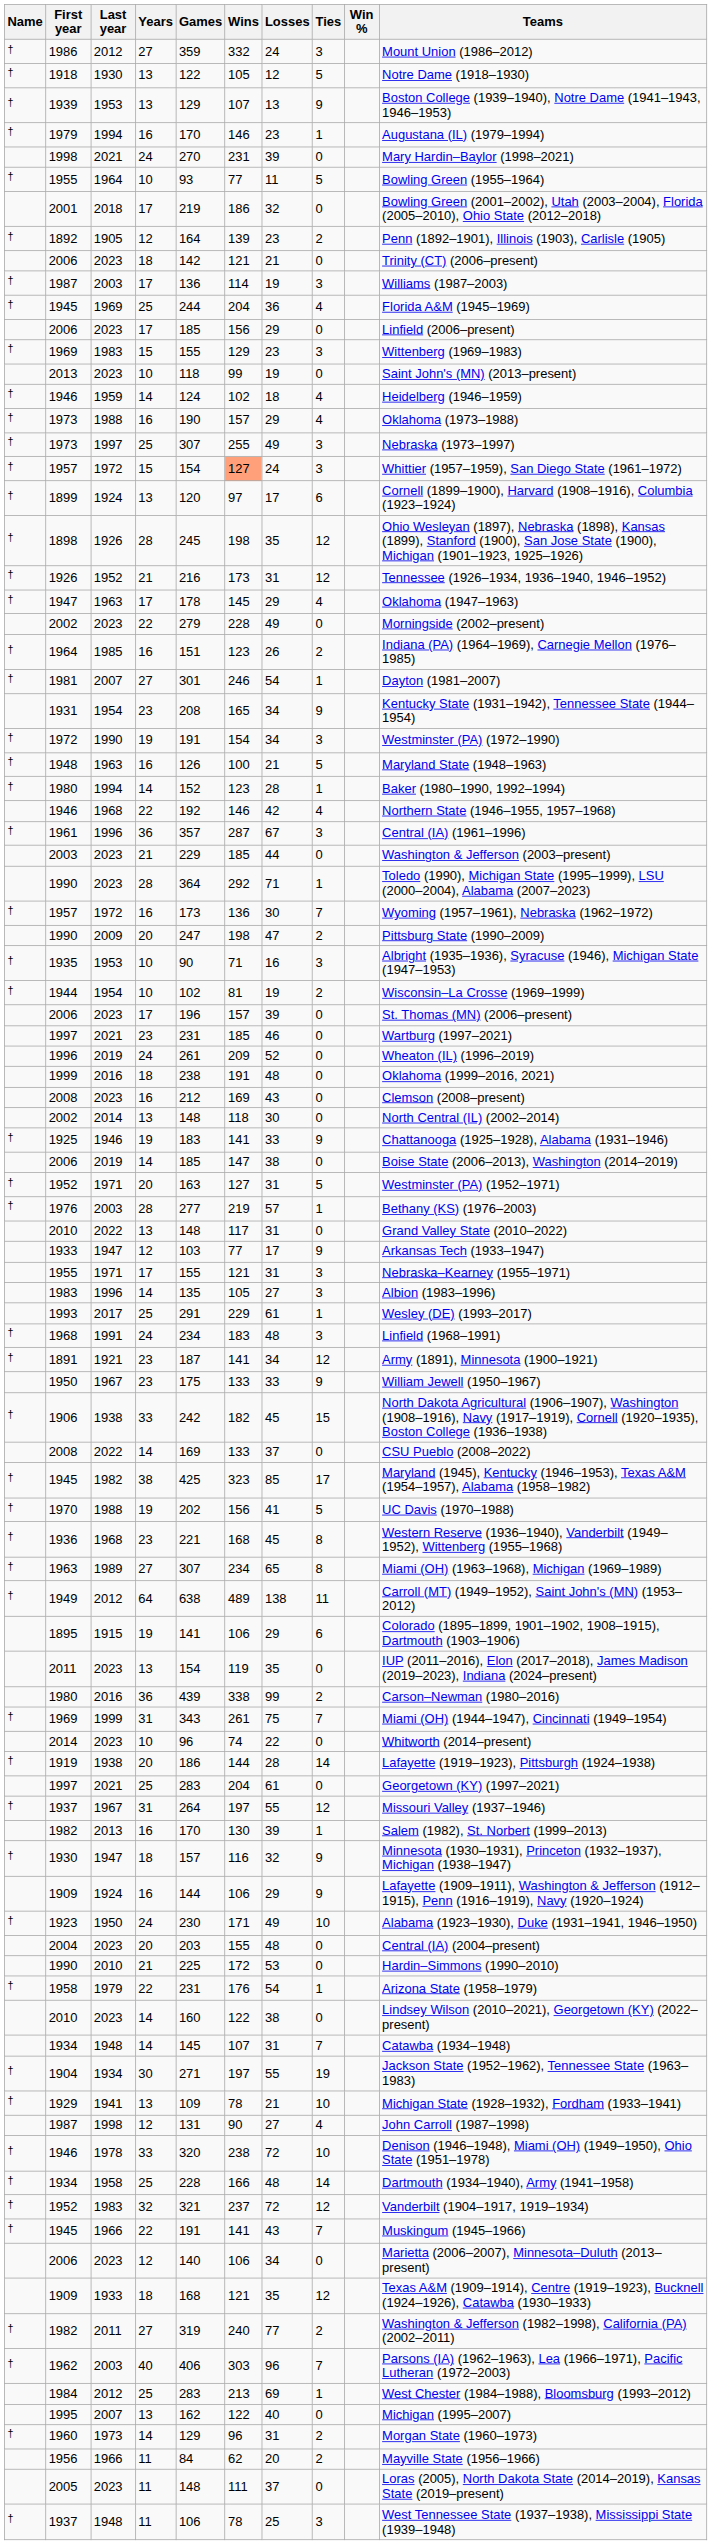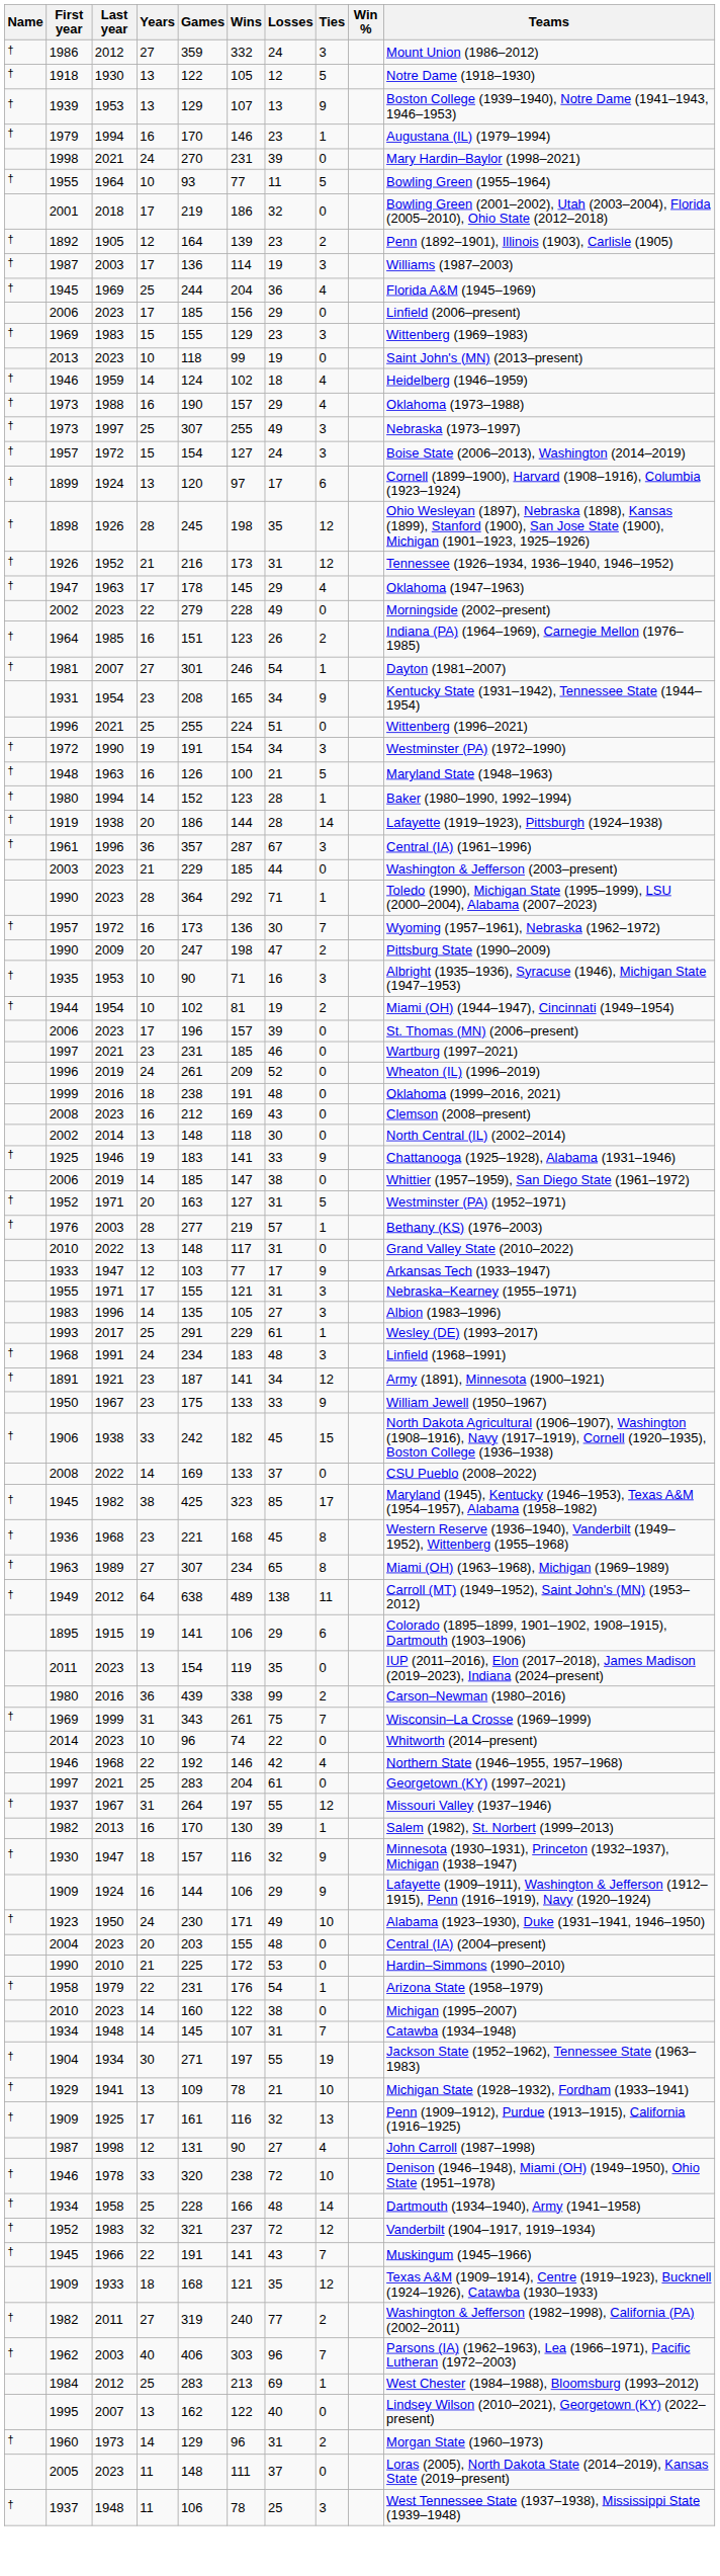- row: 2006 | 2023 | 18 | 142 | 121 | 21 | 0 | Trinity (CT) (2006–present)
1957 / 15 | Wins: lightsalmon background -> no background
1957 / 15 | Teams: Whittier (1957–1959), San Diego State (1961–1972) -> Boise State (2006–2013), Washington (2014–2019)
+ row: 1996 | 2021 | 25 | 255 | 224 | 51 | 0 | Wittenberg (1996–2021)
rows swapped: 1919 <-> 1946 / 22
1944 | Teams: Wisconsin–La Crosse (1969–1999) -> Miami (OH) (1944–1947), Cincinnati (1949–1954)
2006 / 14 | Teams: Boise State (2006–2013), Washington (2014–2019) -> Whittier (1957–1959), San Diego State (1961–1972)
- row: † | 1970 | 1988 | 19 | 202 | 156 | 41 | 5 | UC Davis (1970–1988)
1969 / 31 | Teams: Miami (OH) (1944–1947), Cincinnati (1949–1954) -> Wisconsin–La Crosse (1969–1999)
2010 / 14 | Teams: Lindsey Wilson (2010–2021), Georgetown (KY) (2022–present) -> Michigan (1995–2007)
+ row: † | 1909 | 1925 | 17 | 161 | 116 | 32 | 13 | Penn (1909–1912), Purdue (1913–1915), California (1916–1925)
- row: 2006 | 2023 | 12 | 140 | 106 | 34 | 0 | Marietta (2006–2007), Minnesota–Duluth (2013–present)
1995 | Teams: Michigan (1995–2007) -> Lindsey Wilson (2010–2021), Georgetown (KY) (2022–present)
- row: 1956 | 1966 | 11 | 84 | 62 | 20 | 2 | Mayville State (1956–1966)
